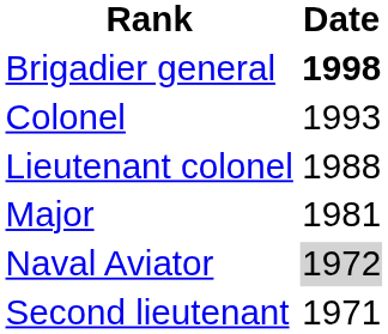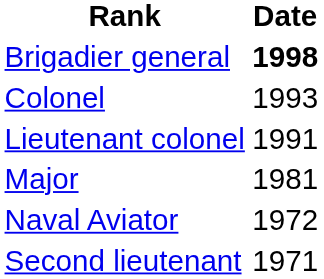Lieutenant colonel | Date: 1988 -> 1991
Naval Aviator | Date: lightgrey background -> no background
